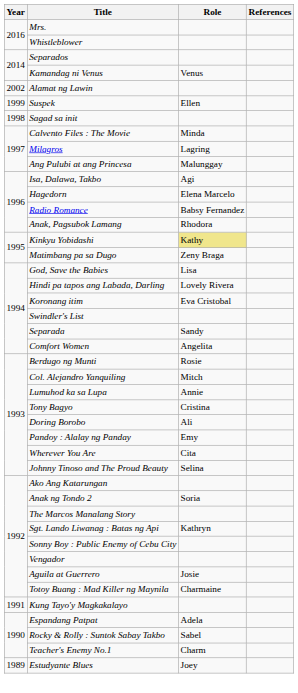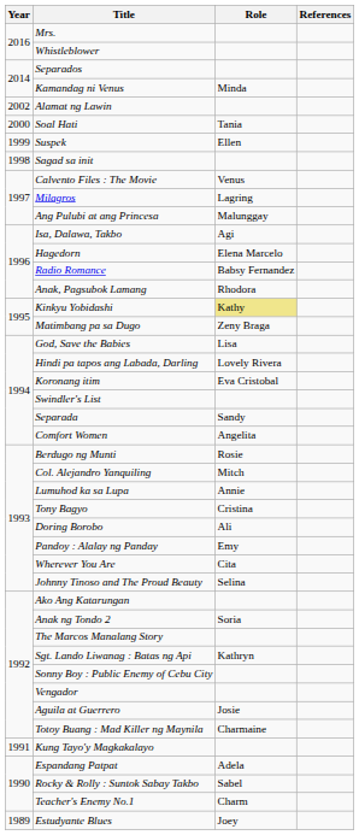Kamandag ni Venus | Role: Venus -> Minda
+ row: 2000 | Soal Hati | Tania
Calvento Files : The Movie | Role: Minda -> Venus
